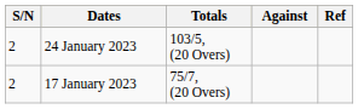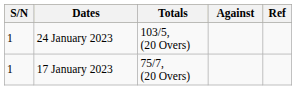24 January 2023 | S/N: 2 -> 1
17 January 2023 | S/N: 2 -> 1
